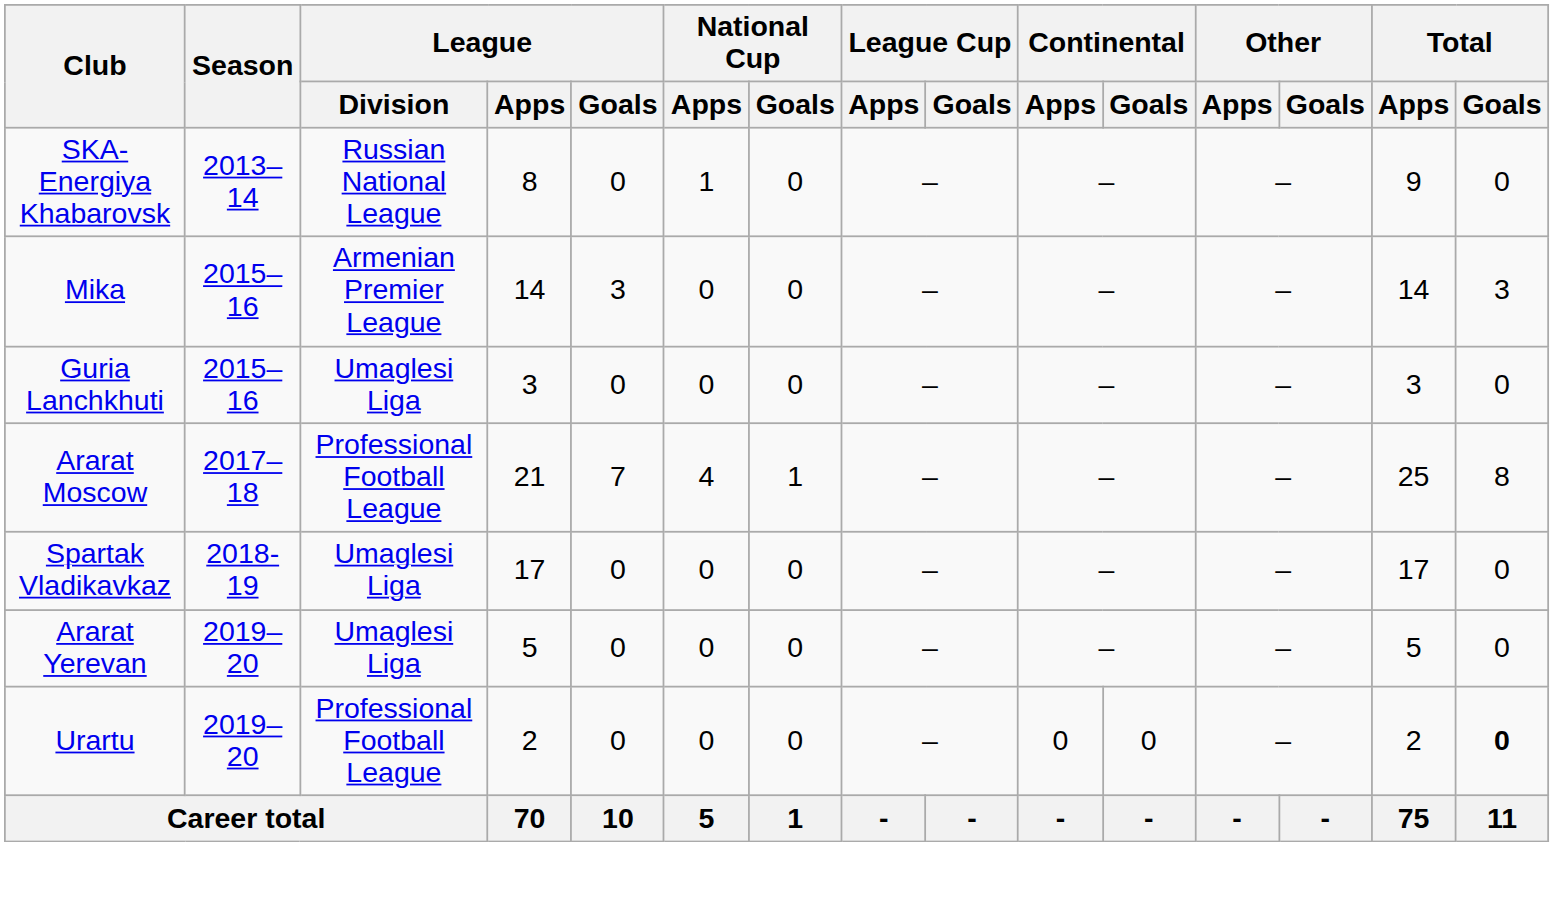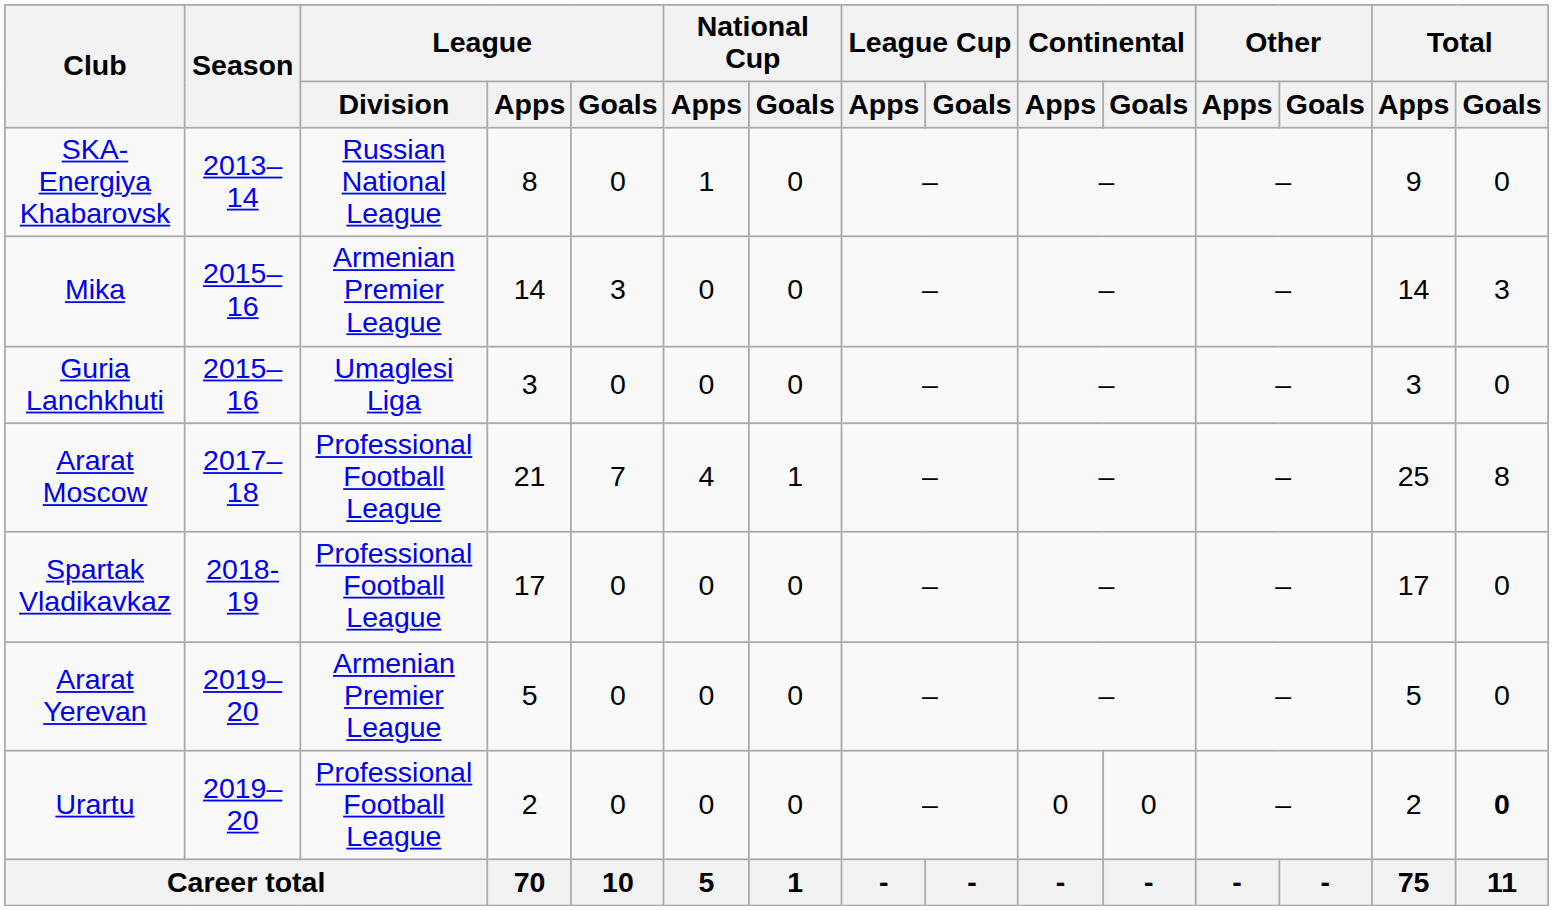Spartak Vladikavkaz | League / Division: Umaglesi Liga -> Professional Football League
Ararat Yerevan | League / Division: Umaglesi Liga -> Armenian Premier League
